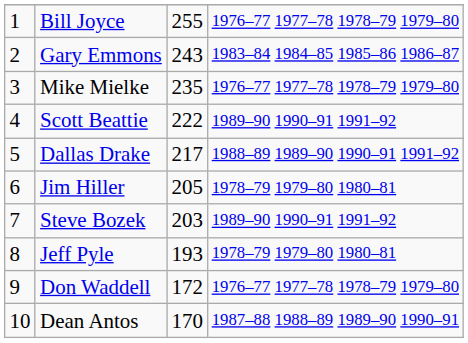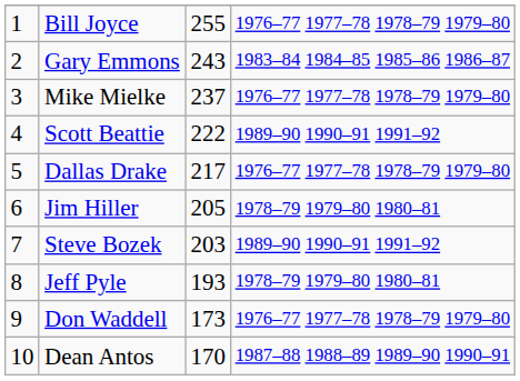Mike Mielke | column 3: 235 -> 237
Dallas Drake | column 4: 1988–89 1989–90 1990–91 1991–92 -> 1976–77 1977–78 1978–79 1979–80
Don Waddell | column 3: 172 -> 173
